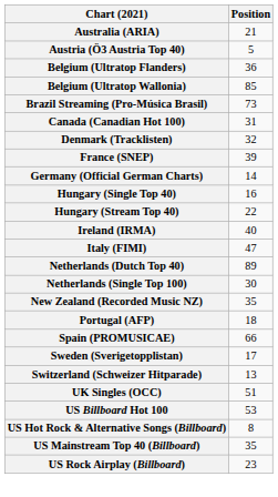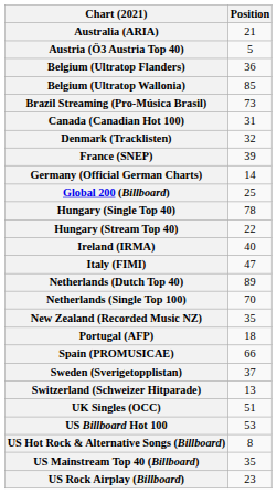+ row: Global 200 (Billboard) | 25
Hungary (Single Top 40) | Position: 16 -> 78
Netherlands (Single Top 100) | Position: 30 -> 70
Sweden (Sverigetopplistan) | Position: 17 -> 37
